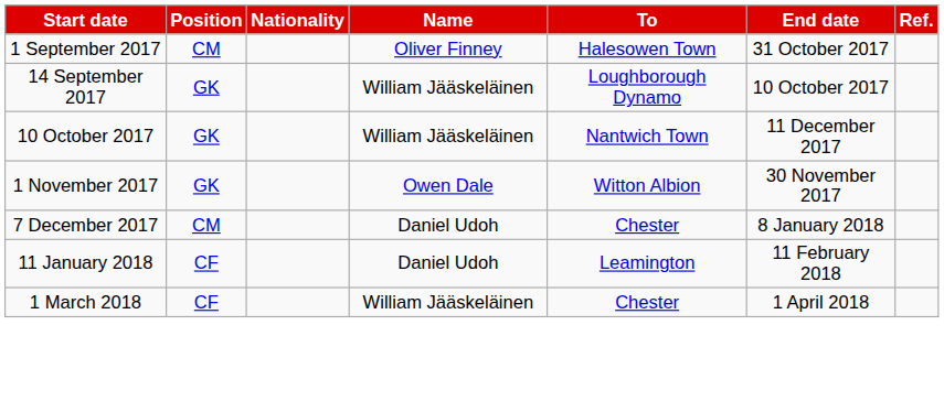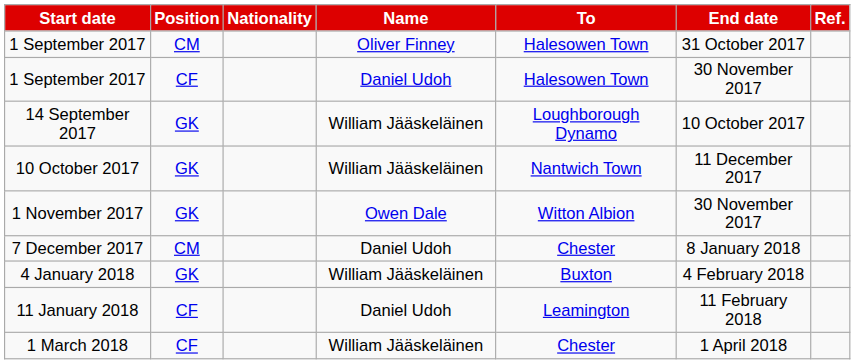+ row: 1 September 2017 | CF | Daniel Udoh | Halesowen Town | 30 November 2017
+ row: 4 January 2018 | GK | William Jääskeläinen | Buxton | 4 February 2018
